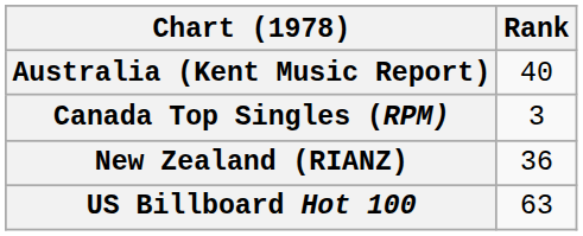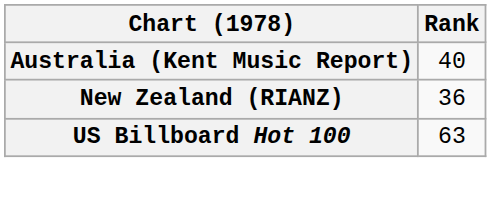- row: Canada Top Singles (RPM) | 3
